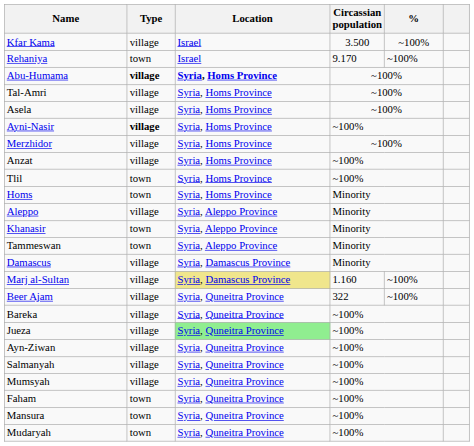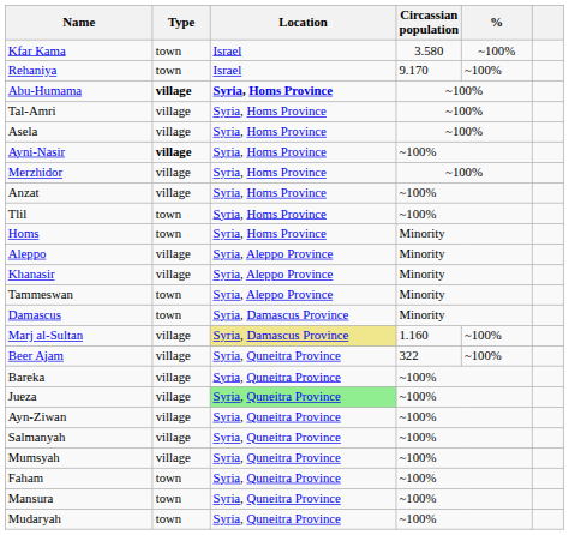Kfar Kama | Type: village -> town
Kfar Kama | Circassian population: 3.500 -> 3.580
Khanasir | Type: town -> village
Damascus | Type: village -> town
